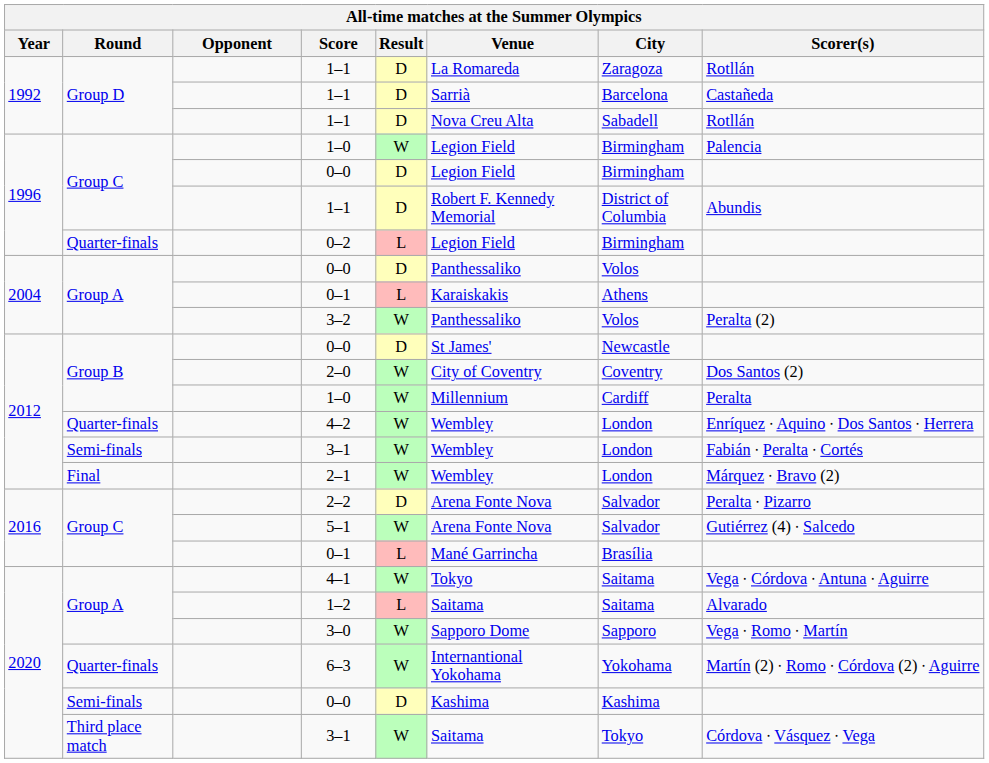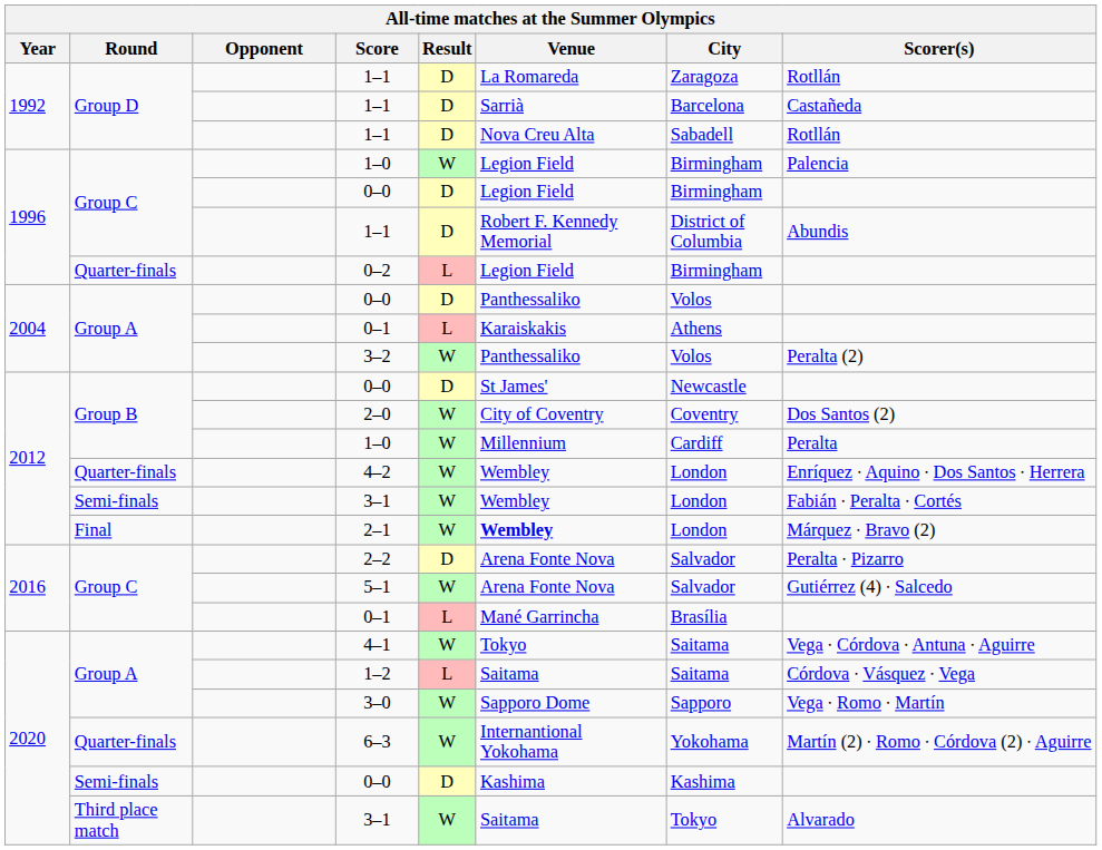2–1 | Venue: normal -> bold
1–2 | Scorer(s): Alvarado -> Córdova ∙ Vásquez ∙ Vega
Third place match / 3–1 | Scorer(s): Córdova ∙ Vásquez ∙ Vega -> Alvarado
